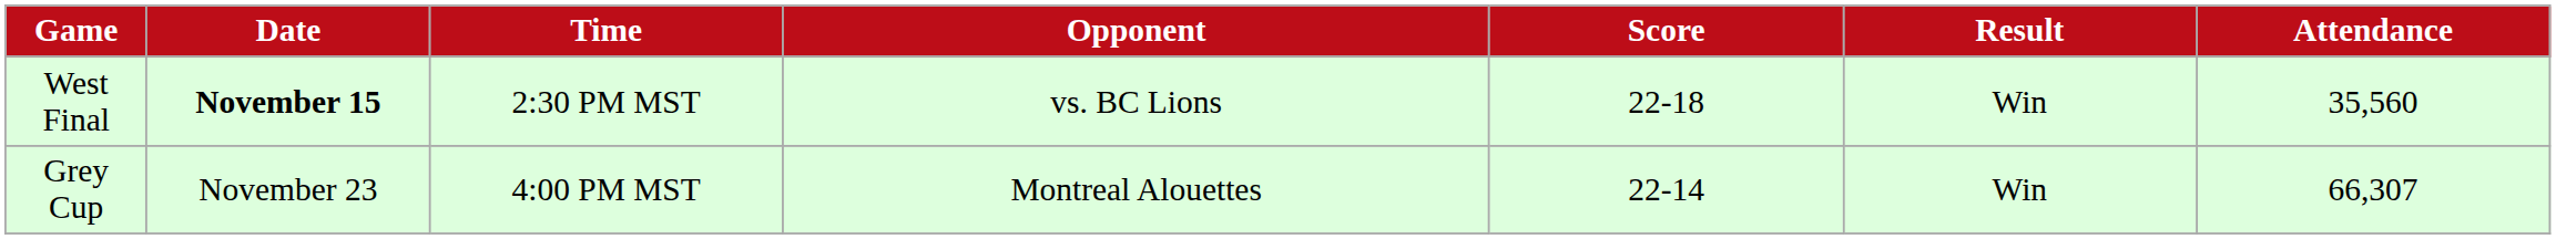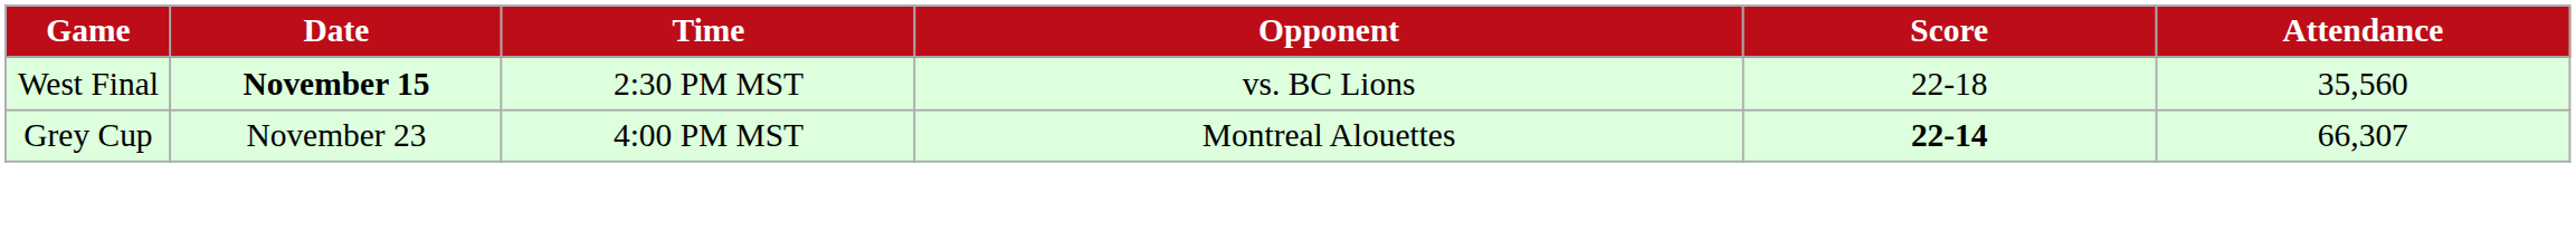- column: Result | Win | Win
Grey Cup | Score: normal -> bold
